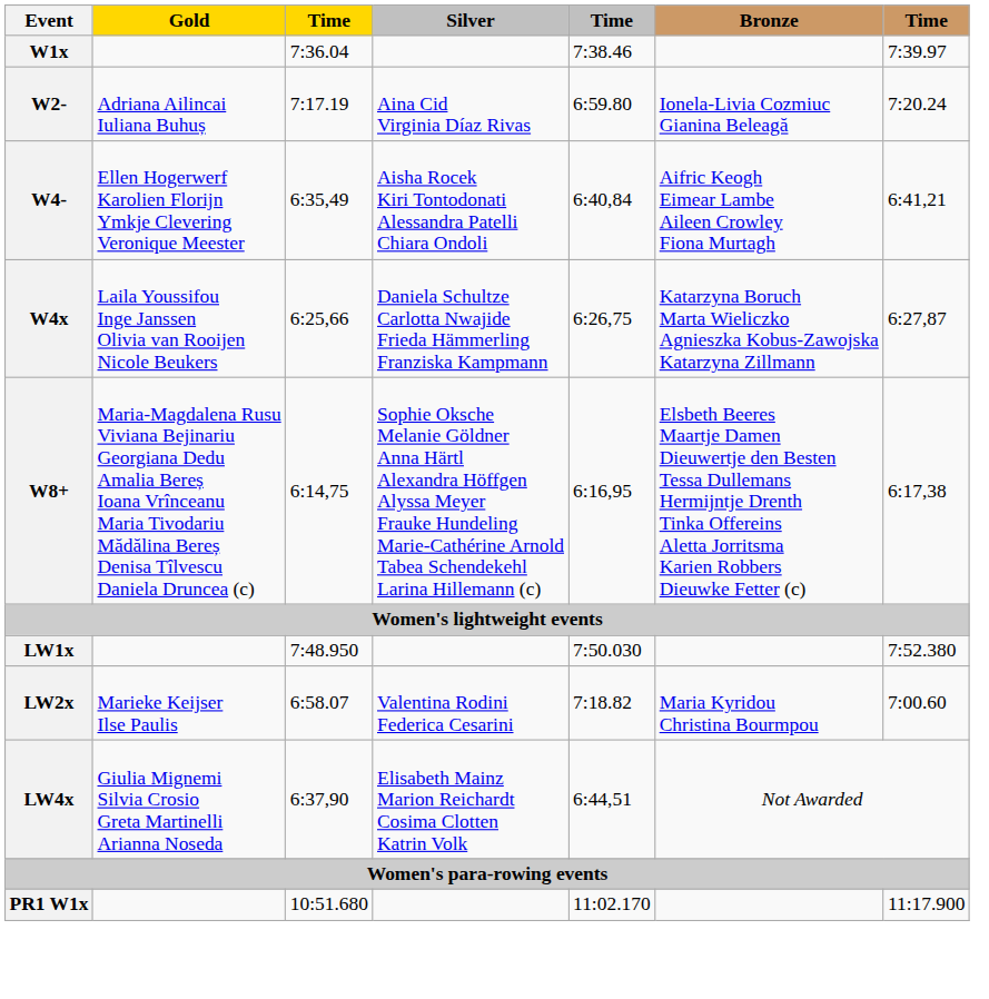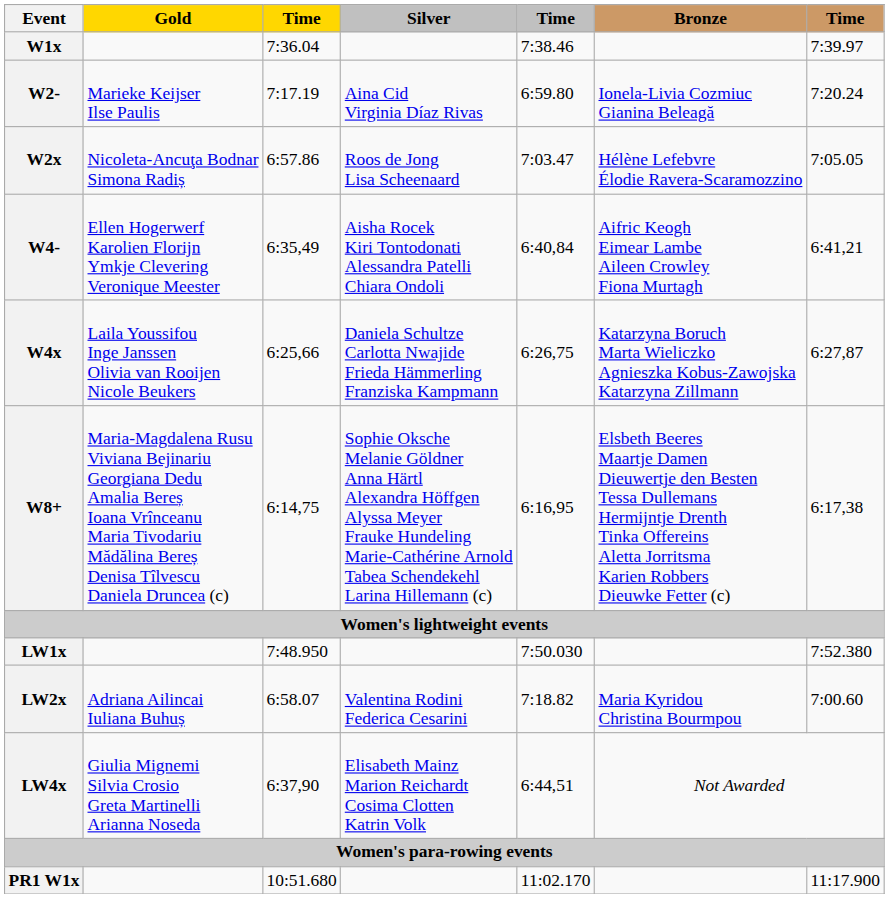W2- | Gold: Adriana Ailincai Iuliana Buhuș -> Marieke Keijser Ilse Paulis
+ row: W2x | Nicoleta-Ancuţa Bodnar Simona Radiș | 6:57.86 | Roos de Jong Lisa Scheenaard | 7:03.47 | Hélène Lefebvre Élodie Ravera-Scaramozzino | 7:05.05
LW2x | Gold: Marieke Keijser Ilse Paulis -> Adriana Ailincai Iuliana Buhuș
